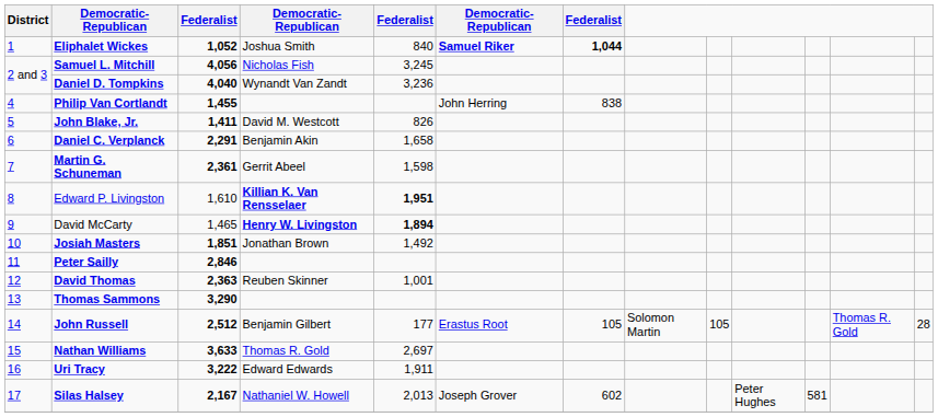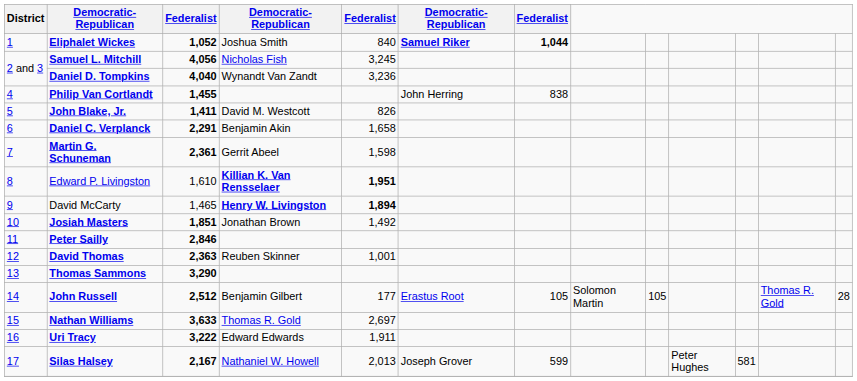Silas Halsey | column 7: 602 -> 599
